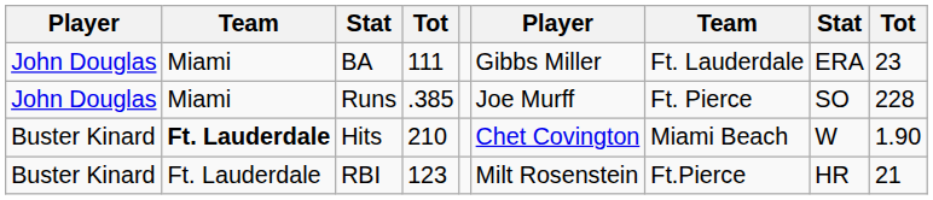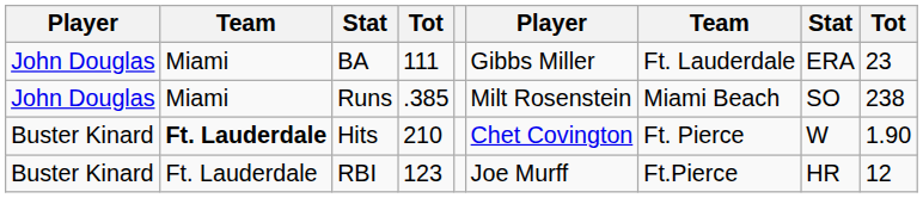Runs | column 6: Joe Murff -> Milt Rosenstein
Runs | column 7: Ft. Pierce -> Miami Beach
Runs | column 9: 228 -> 238
Hits | column 7: Miami Beach -> Ft. Pierce
RBI | column 6: Milt Rosenstein -> Joe Murff
RBI | column 9: 21 -> 12
